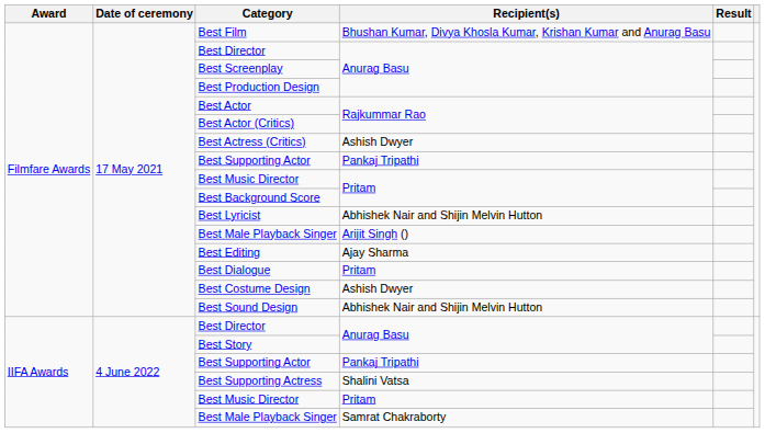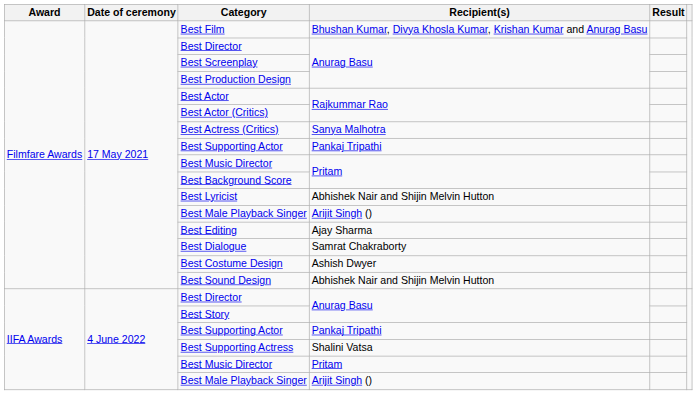Best Actress (Critics) | Recipient(s): Ashish Dwyer -> Sanya Malhotra
Best Dialogue | Recipient(s): Pritam -> Samrat Chakraborty
IIFA Awards / Best Male Playback Singer | Recipient(s): Samrat Chakraborty -> Arijit Singh ()
